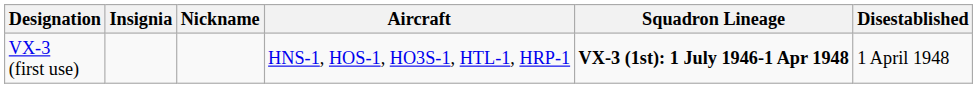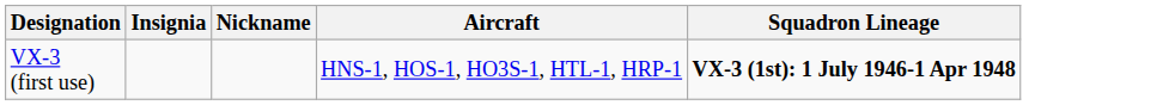- column: Disestablished | 1 April 1948
